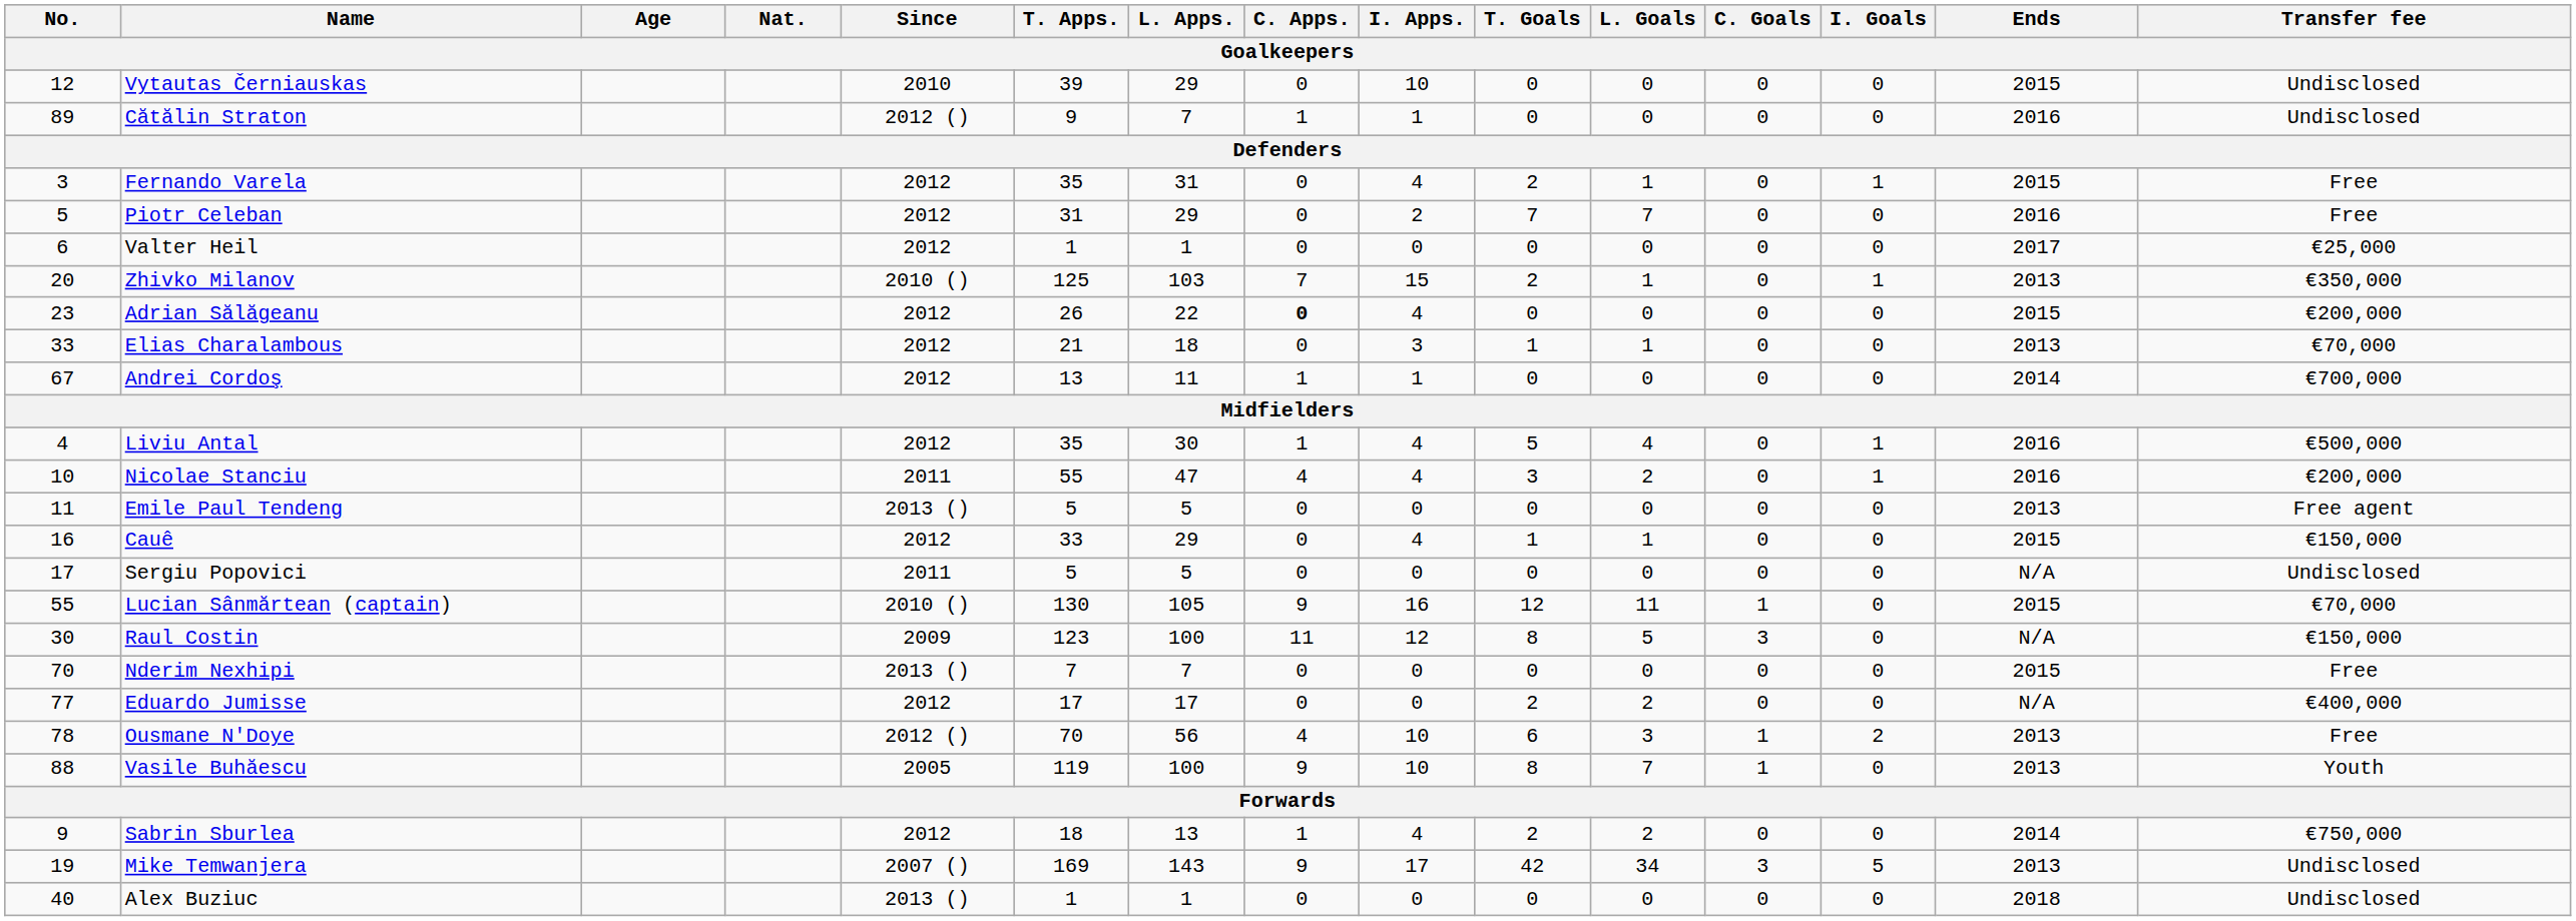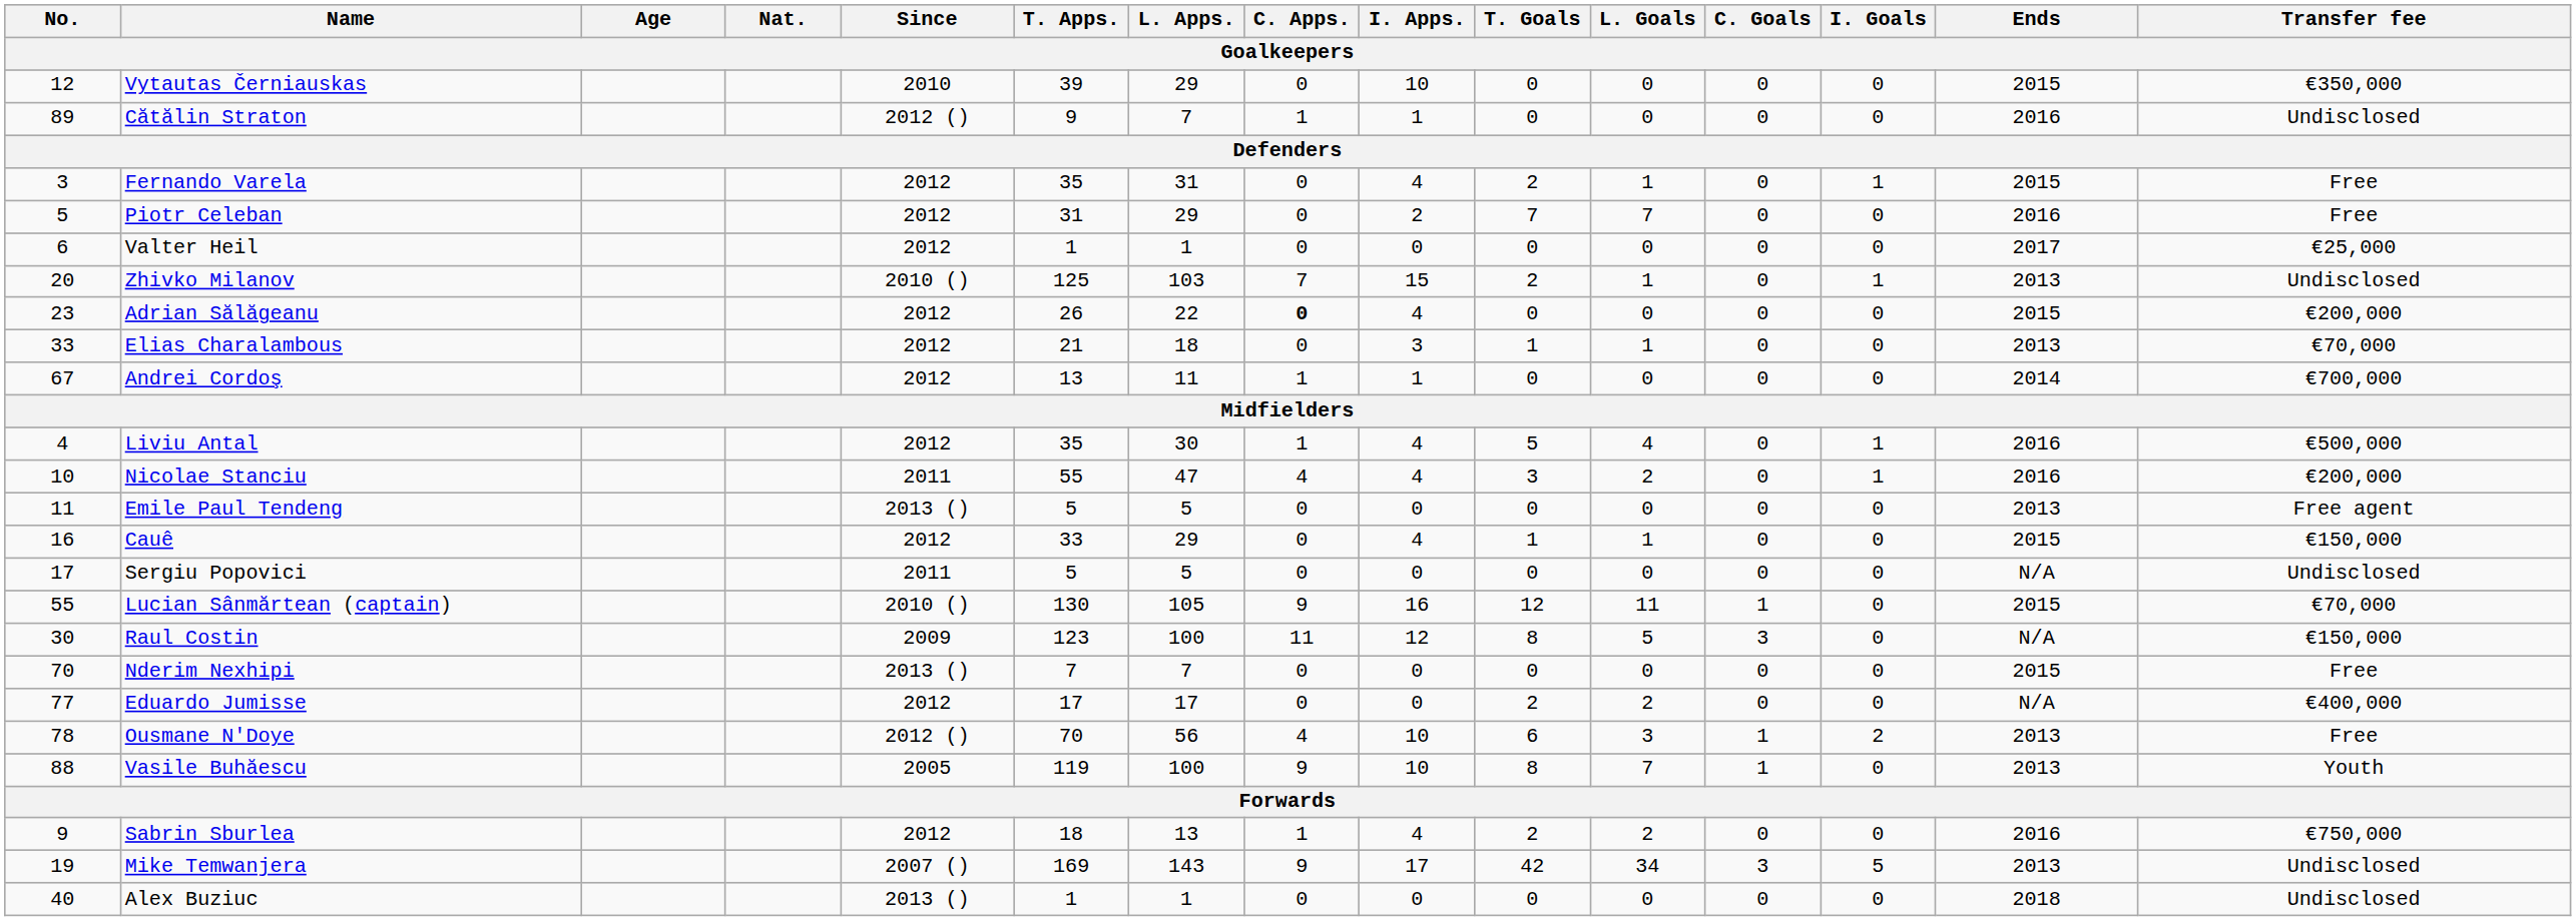Vytautas Černiauskas | Transfer fee: Undisclosed -> €350,000
Zhivko Milanov | Transfer fee: €350,000 -> Undisclosed
Sabrin Sburlea | Ends: 2014 -> 2016
